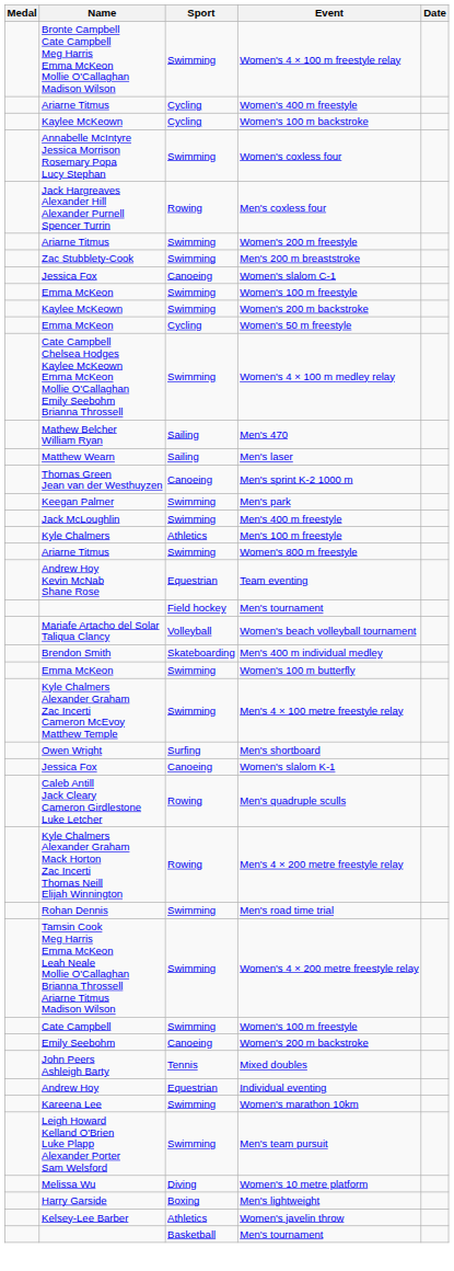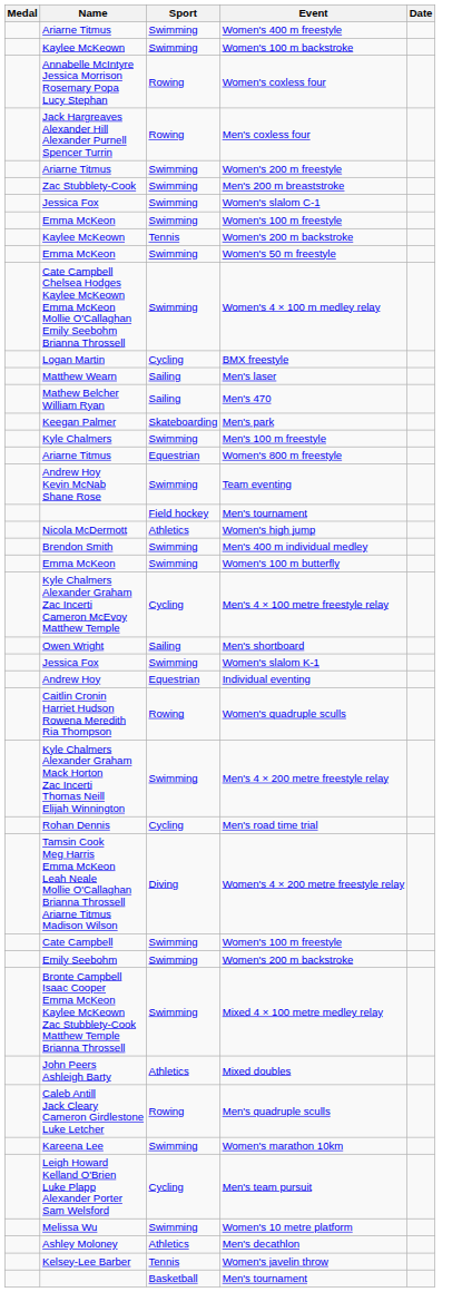- row: Bronte Campbell Cate Campbell Meg Harris Emma McKeon Mollie O'Callaghan Madison Wilson | Swimming | Women's 4 × 100 m freestyle relay
Women's 400 m freestyle | Sport: Cycling -> Swimming
Women's 100 m backstroke | Sport: Cycling -> Swimming
Women's coxless four | Sport: Swimming -> Rowing
Women's slalom C-1 | Sport: Canoeing -> Swimming
Kaylee McKeown / Women's 200 m backstroke | Sport: Swimming -> Tennis
Women's 50 m freestyle | Sport: Cycling -> Swimming
+ row: Logan Martin | Cycling | BMX freestyle
rows swapped: Men's laser <-> Men's 470
- row: Thomas Green Jean van der Westhuyzen | Canoeing | Men's sprint K-2 1000 m
Men's park | Sport: Swimming -> Skateboarding
- row: Jack McLoughlin | Swimming | Men's 400 m freestyle
Men's 100 m freestyle | Sport: Athletics -> Swimming
Women's 800 m freestyle | Sport: Swimming -> Equestrian
Team eventing | Sport: Equestrian -> Swimming
- row: Mariafe Artacho del Solar Taliqua Clancy | Volleyball | Women's beach volleyball tournament
+ row: Nicola McDermott | Athletics | Women's high jump
Men's 400 m individual medley | Sport: Skateboarding -> Swimming
Men's 4 × 100 metre freestyle relay | Sport: Swimming -> Cycling
Men's shortboard | Sport: Surfing -> Sailing
Women's slalom K-1 | Sport: Canoeing -> Swimming
rows swapped: Men's quadruple sculls <-> Individual eventing
+ row: Caitlin Cronin Harriet Hudson Rowena Meredith Ria Thompson | Rowing | Women's quadruple sculls
Men's 4 × 200 metre freestyle relay | Sport: Rowing -> Swimming
Men's road time trial | Sport: Swimming -> Cycling
Women's 4 × 200 metre freestyle relay | Sport: Swimming -> Diving
Emily Seebohm / Women's 200 m backstroke | Sport: Canoeing -> Swimming
+ row: Bronte Campbell Isaac Cooper Emma McKeon Kaylee McKeown Zac Stubblety-Cook Matthew Temple Brianna Throssell | Swimming | Mixed 4 × 100 metre medley relay
Mixed doubles | Sport: Tennis -> Athletics
Men's team pursuit | Sport: Swimming -> Cycling
Women's 10 metre platform | Sport: Diving -> Swimming
+ row: Ashley Moloney | Athletics | Men's decathlon
- row: Harry Garside | Boxing | Men's lightweight
Women's javelin throw | Sport: Athletics -> Tennis
